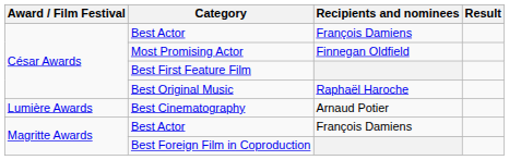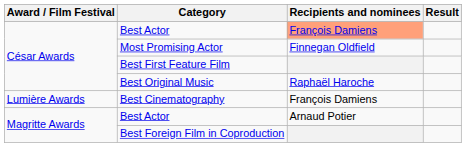César Awards / Best Actor | Recipients and nominees: no background -> lightsalmon background
Best Cinematography | Recipients and nominees: Arnaud Potier -> François Damiens
Magritte Awards / Best Actor | Recipients and nominees: François Damiens -> Arnaud Potier
